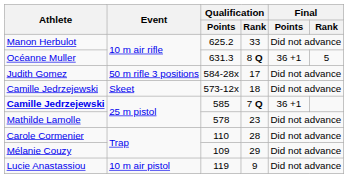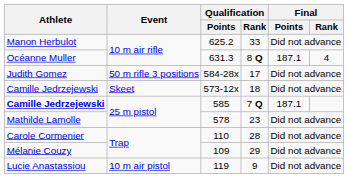631.3 | Final / Points: 36 +1 -> 187.1
631.3 | Final / Rank: 5 -> 4
585 | Final / Points: 36 +1 -> 187.1
